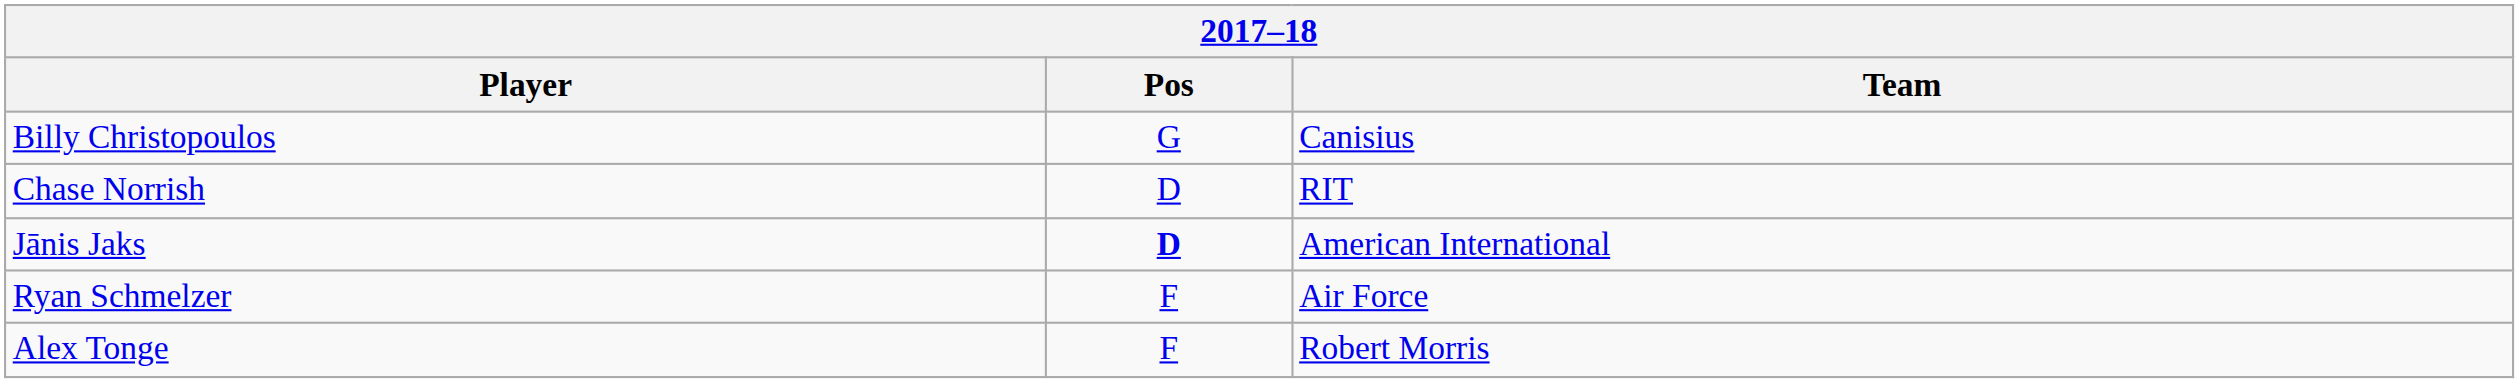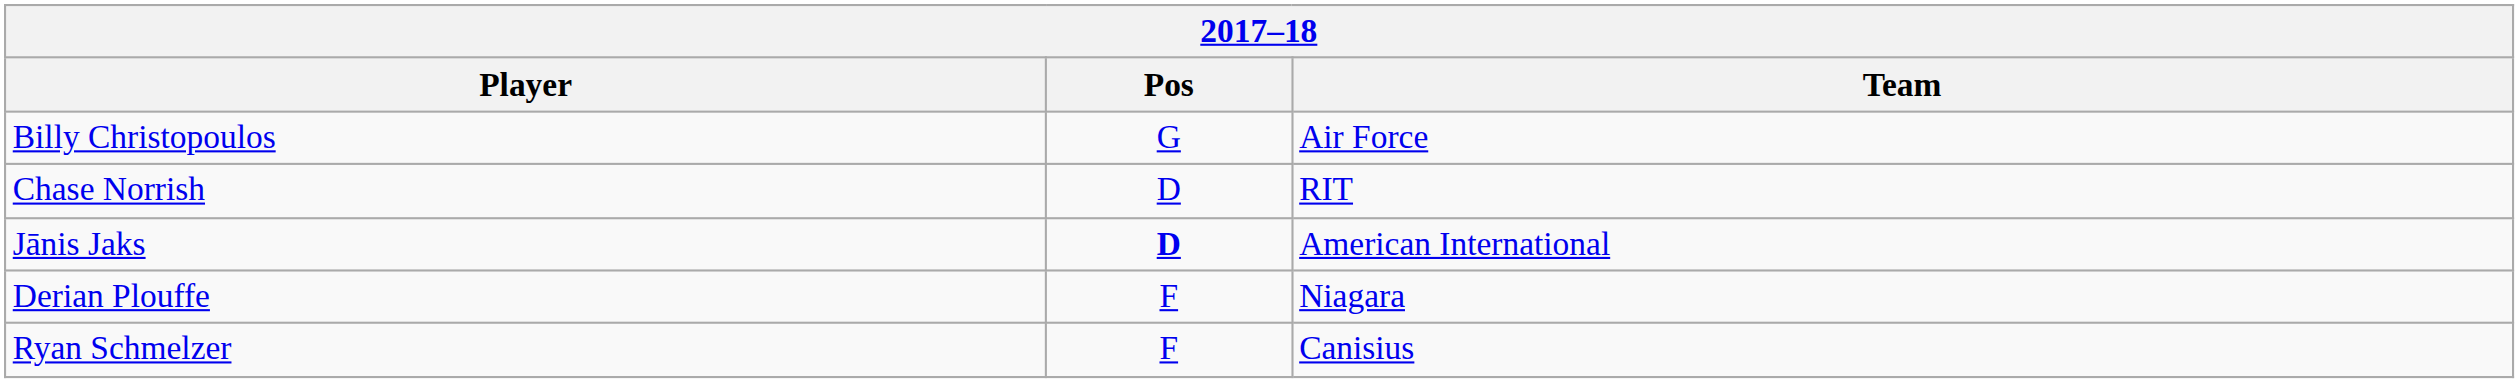Billy Christopoulos | Team: Canisius -> Air Force
+ row: Derian Plouffe | F | Niagara
Ryan Schmelzer | Team: Air Force -> Canisius
- row: Alex Tonge | F | Robert Morris
